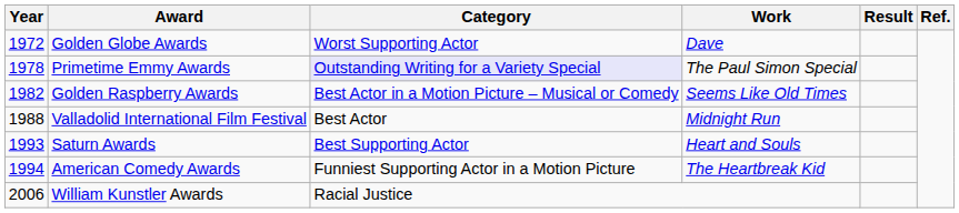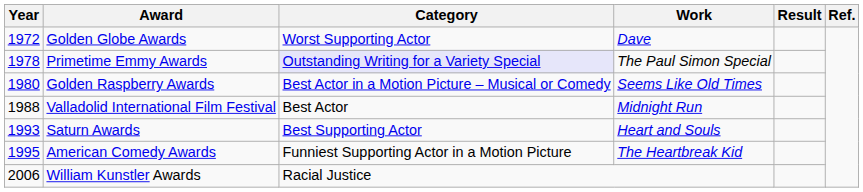Golden Raspberry Awards | Year: 1982 -> 1980
American Comedy Awards | Year: 1994 -> 1995
